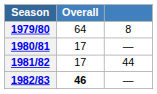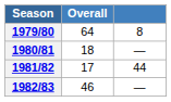1980/81 | Overall: 17 -> 18
1982/83 | Overall: bold -> normal
